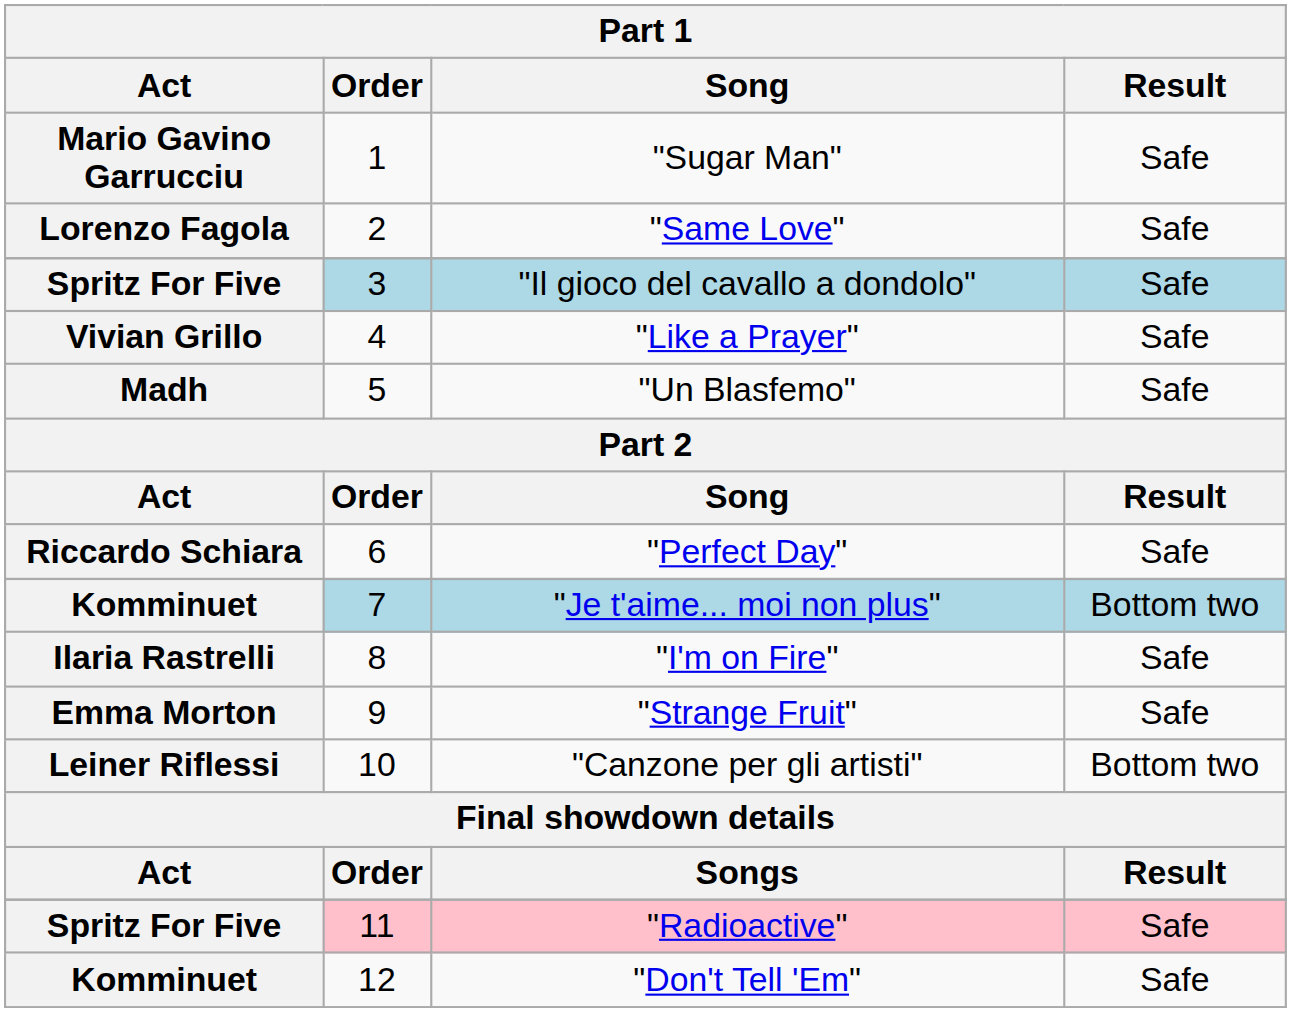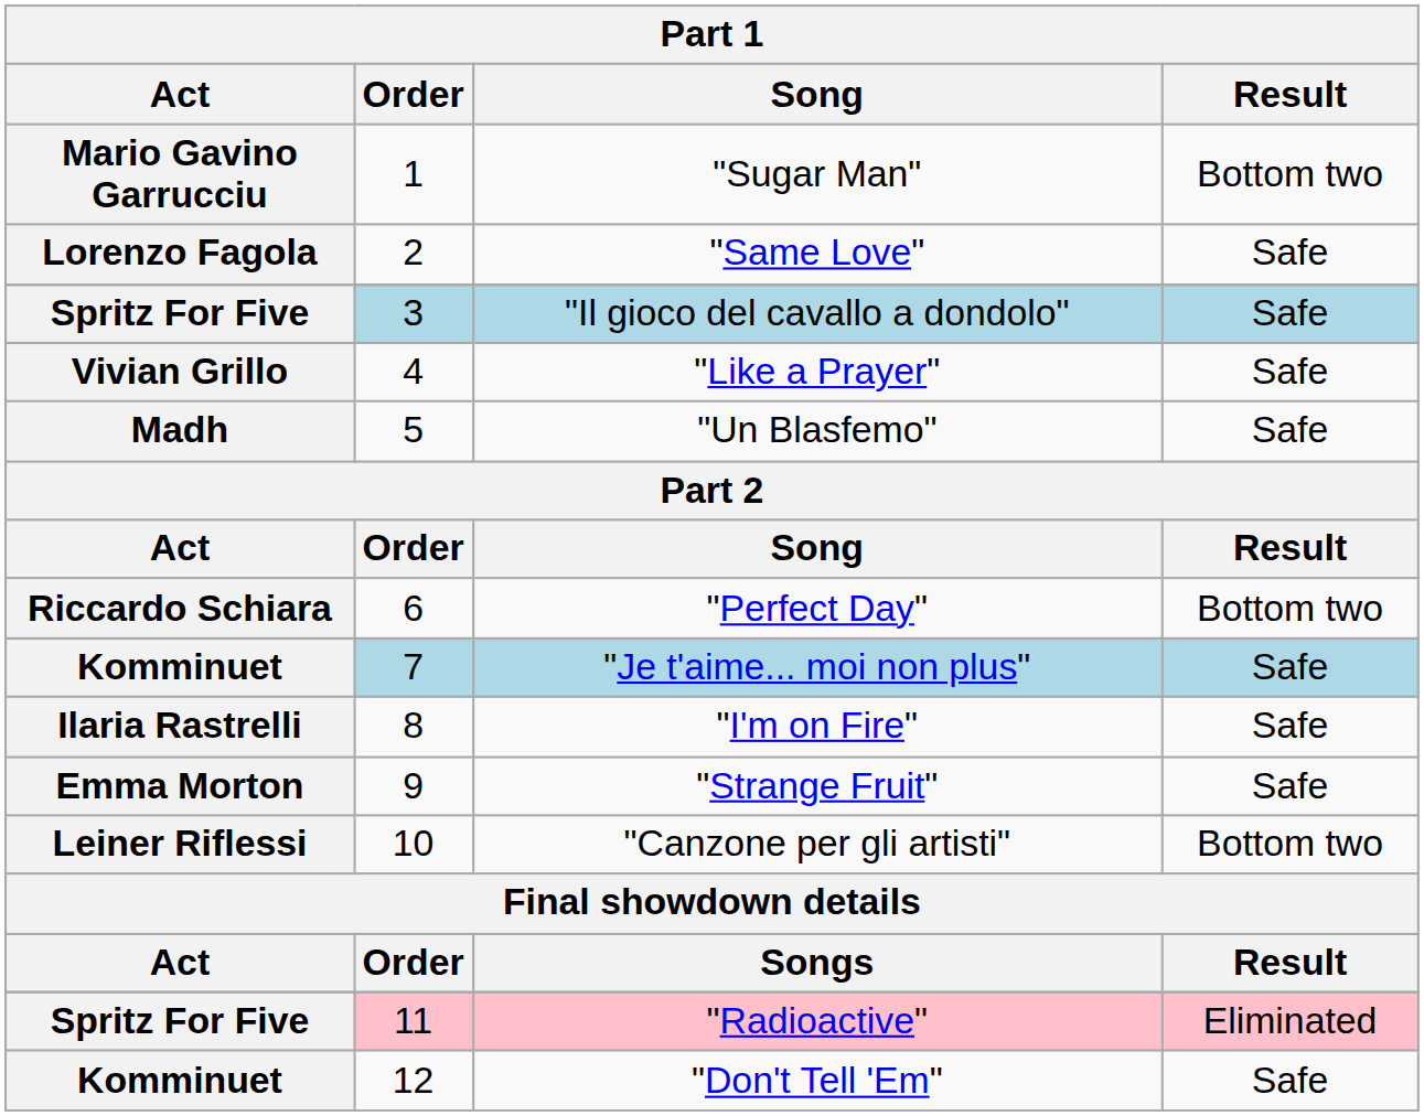"Sugar Man" | Result: Safe -> Bottom two
"Perfect Day" | Result: Safe -> Bottom two
"Je t'aime... moi non plus" | Result: Bottom two -> Safe
"Radioactive" | Result: Safe -> Eliminated
